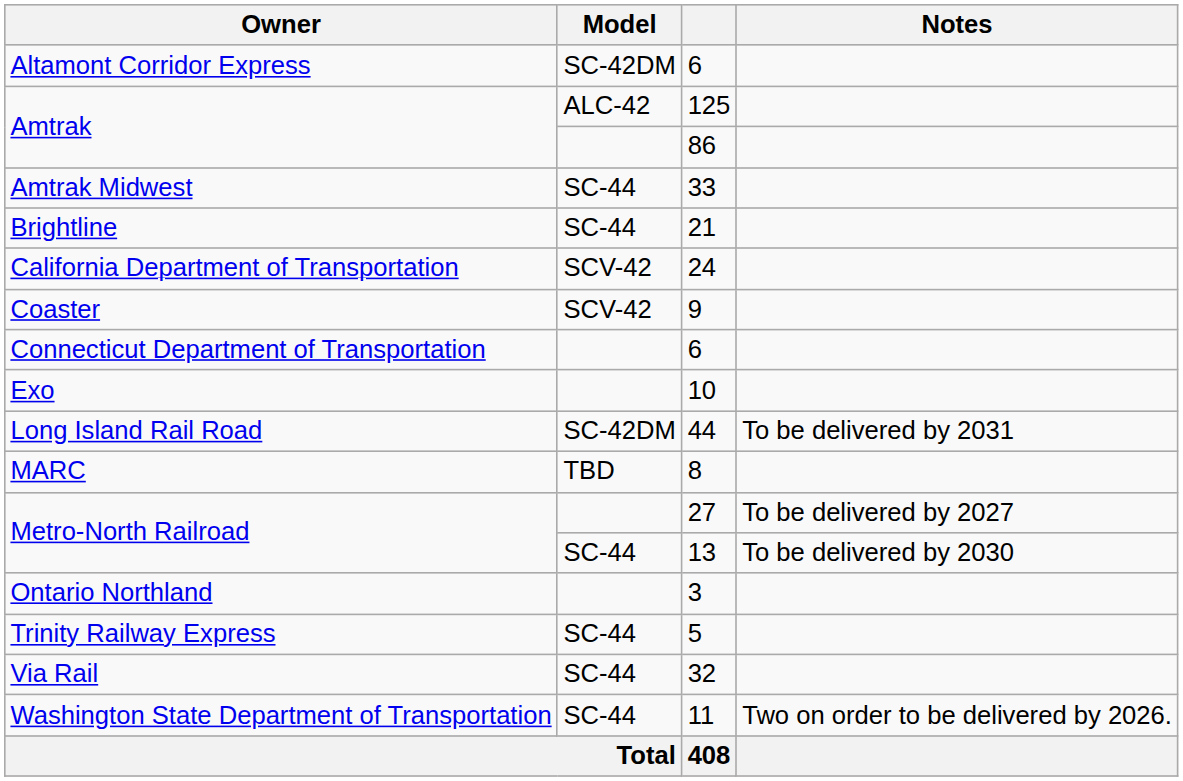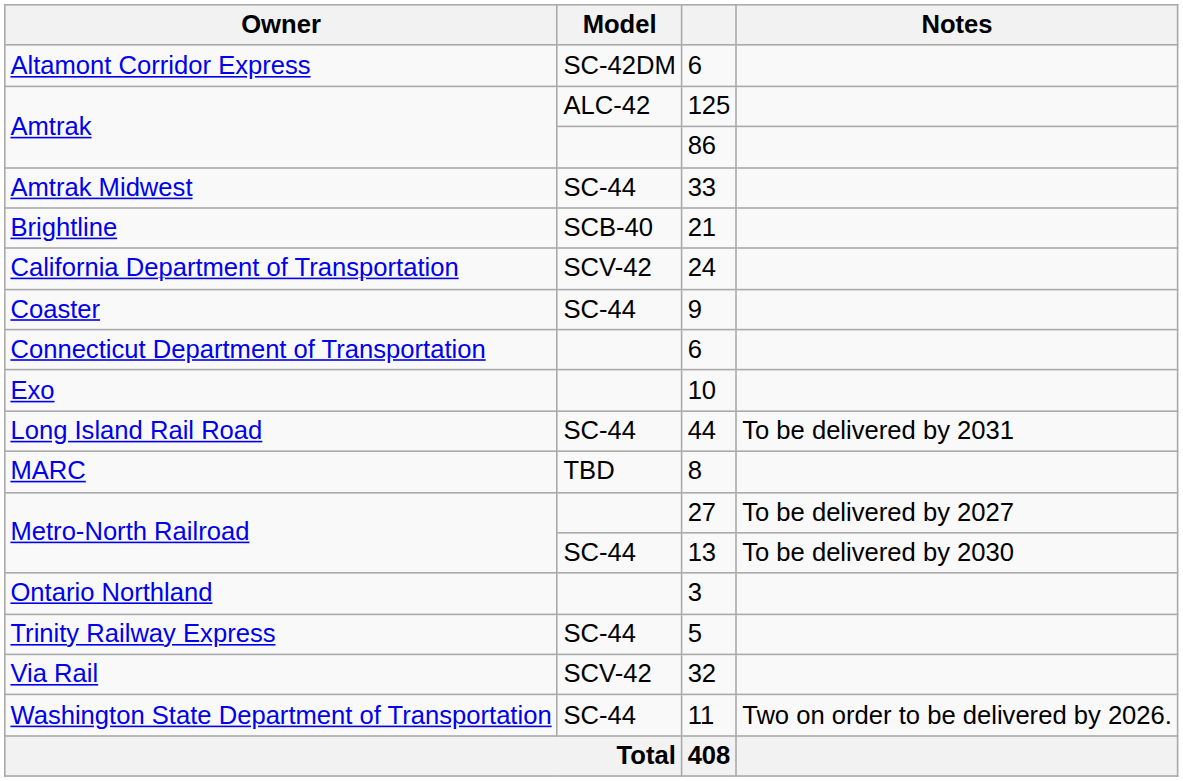21 | Model: SC-44 -> SCB-40
9 | Model: SCV-42 -> SC-44
44 | Model: SC-42DM -> SC-44
32 | Model: SC-44 -> SCV-42
